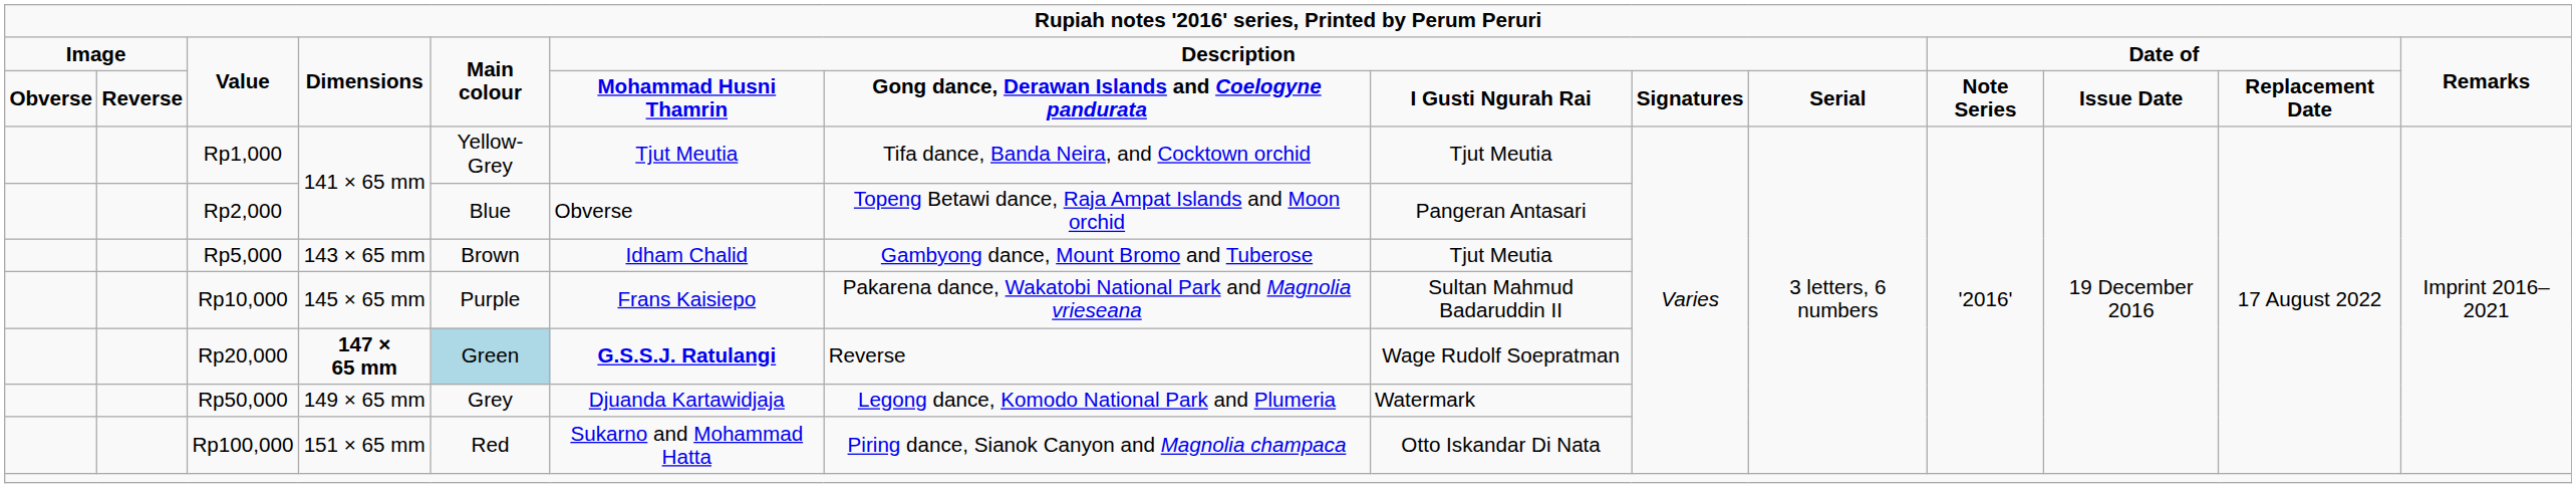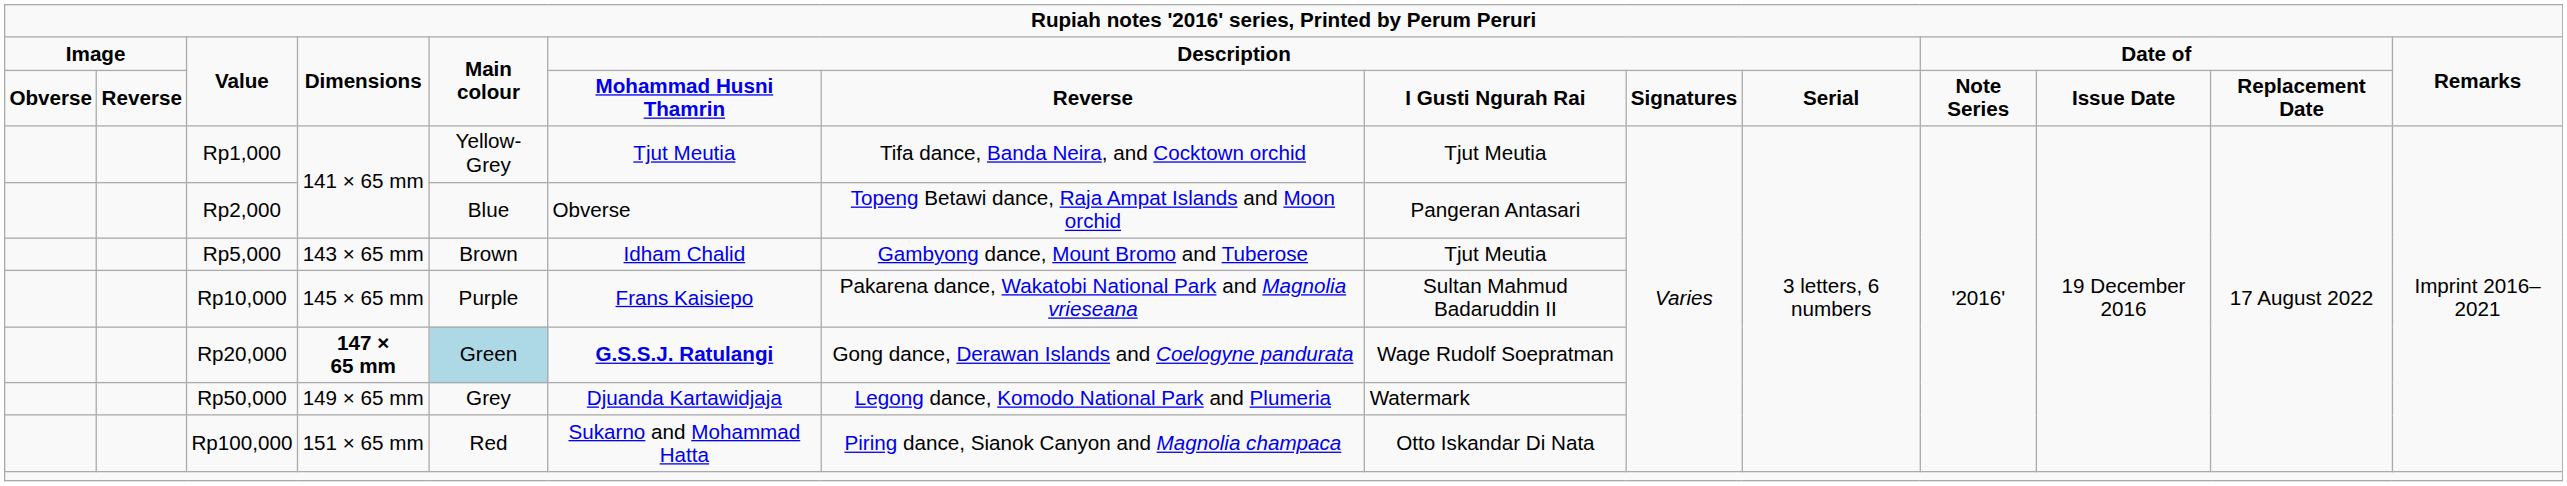Obverse / Value | column 7: Gong dance, Derawan Islands and Coelogyne pandurata -> Reverse
Rp20,000 | column 7: Reverse -> Gong dance, Derawan Islands and Coelogyne pandurata
